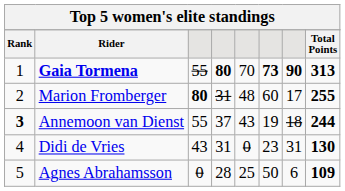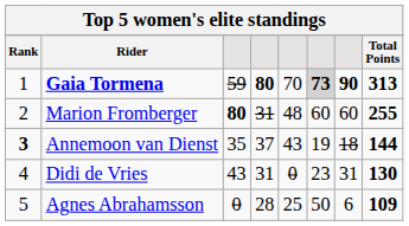Gaia Tormena | column 3: 55 -> 59
Gaia Tormena | column 6: no background -> lightgrey background
Marion Fromberger | column 7: 17 -> 60
Annemoon van Dienst | column 3: 55 -> 35
Annemoon van Dienst | Total Points: 244 -> 144
